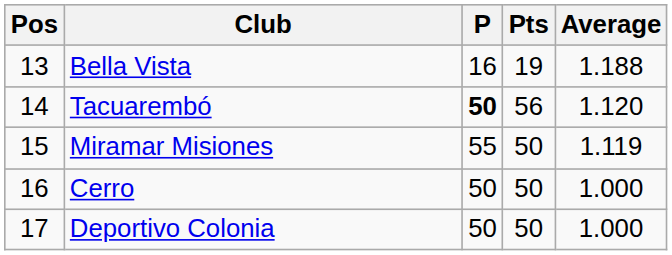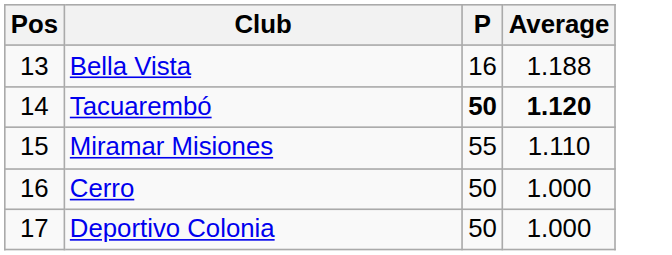- column: Pts | 19 | 56 | 50 | 50 | 50
Tacuarembó | Average: normal -> bold
Miramar Misiones | Average: 1.119 -> 1.110
